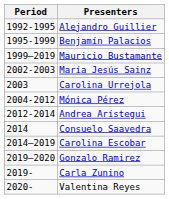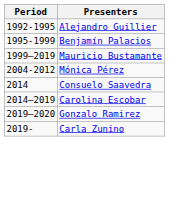- row: 2002-2003 | María Jesús Sainz
- row: 2003 | Carolina Urrejola
- row: 2012-2014 | Andrea Arístegui
- row: 2020- | Valentina Reyes
